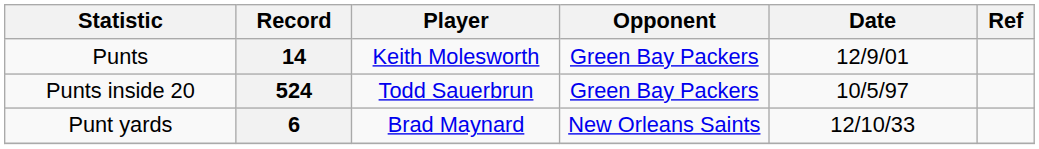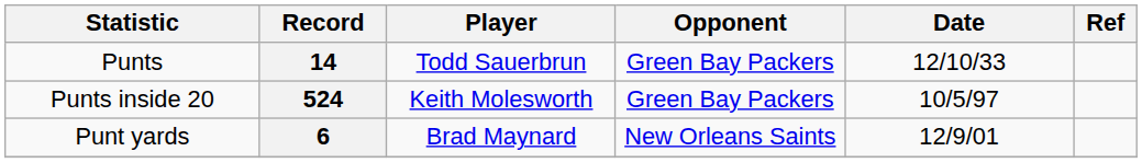14 | Player: Keith Molesworth -> Todd Sauerbrun
14 | Date: 12/9/01 -> 12/10/33
524 | Player: Todd Sauerbrun -> Keith Molesworth
6 | Date: 12/10/33 -> 12/9/01
